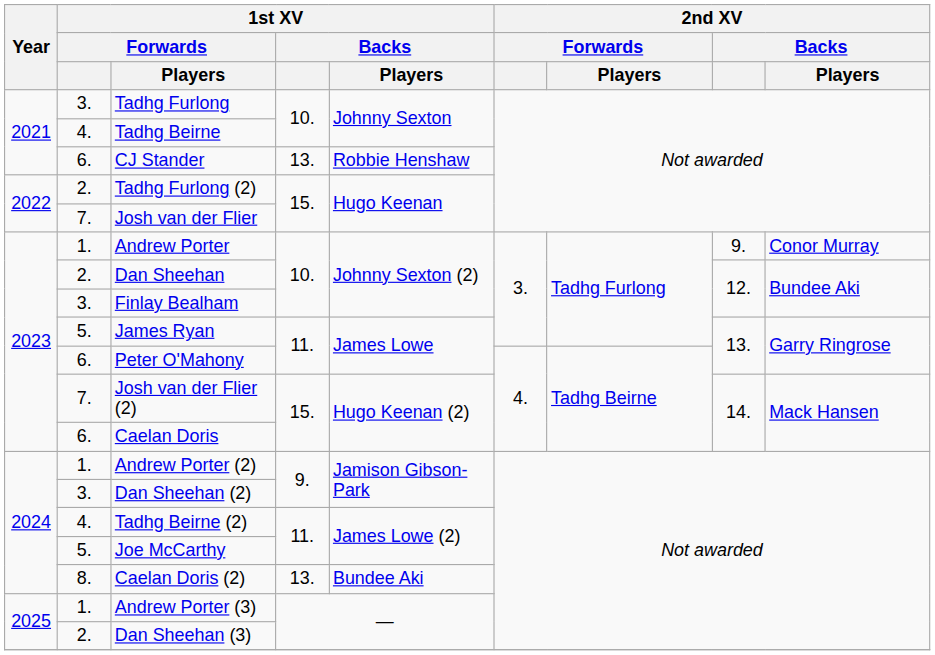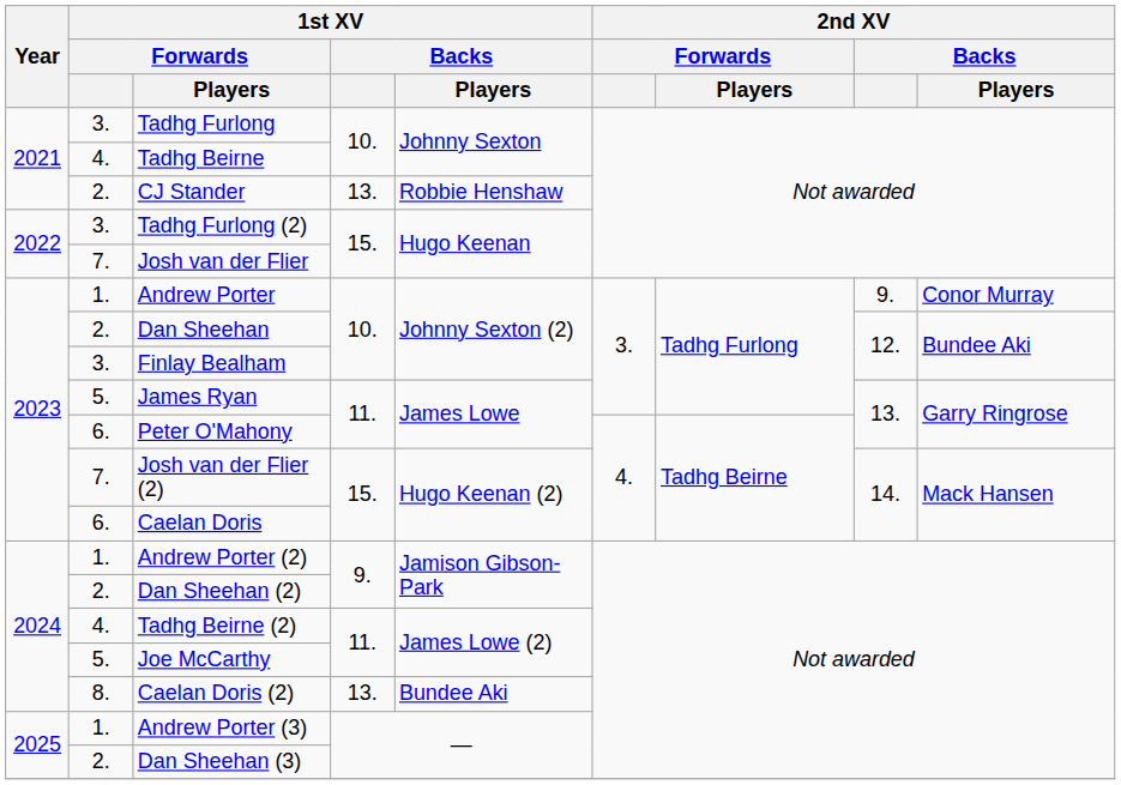CJ Stander | 1st XV / Forwards: 6. -> 2.
Tadhg Furlong (2) | 1st XV / Forwards: 2. -> 3.
Dan Sheehan (2) | 1st XV / Forwards: 3. -> 2.
